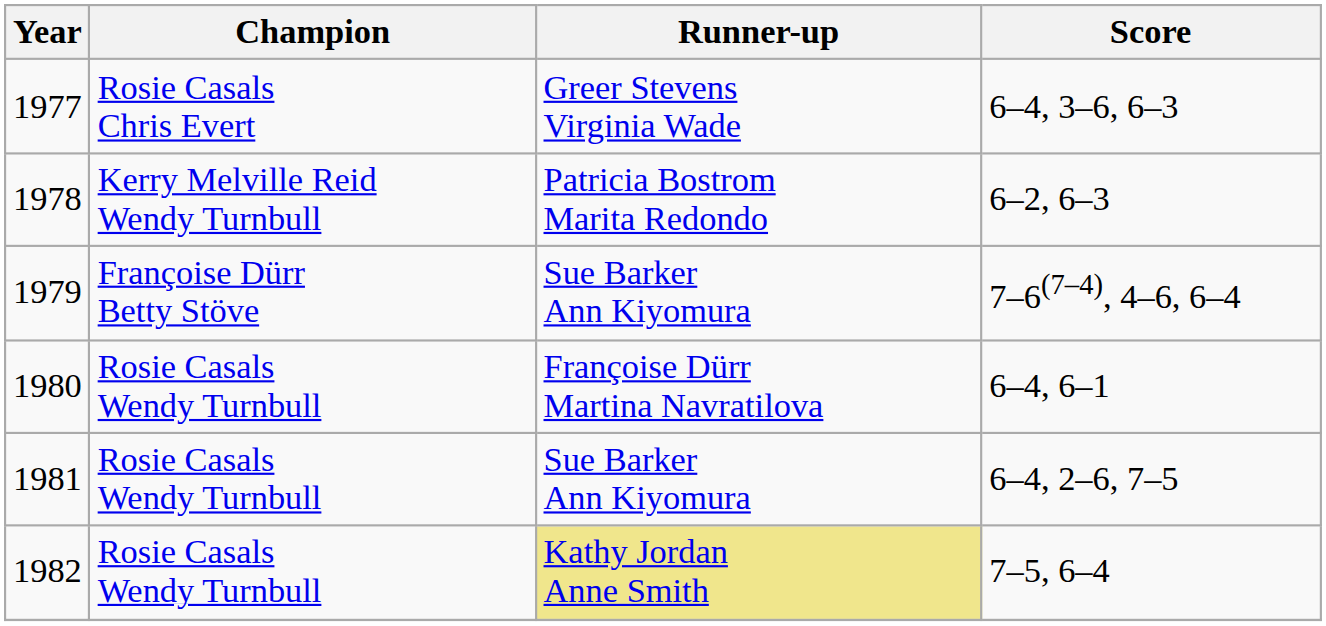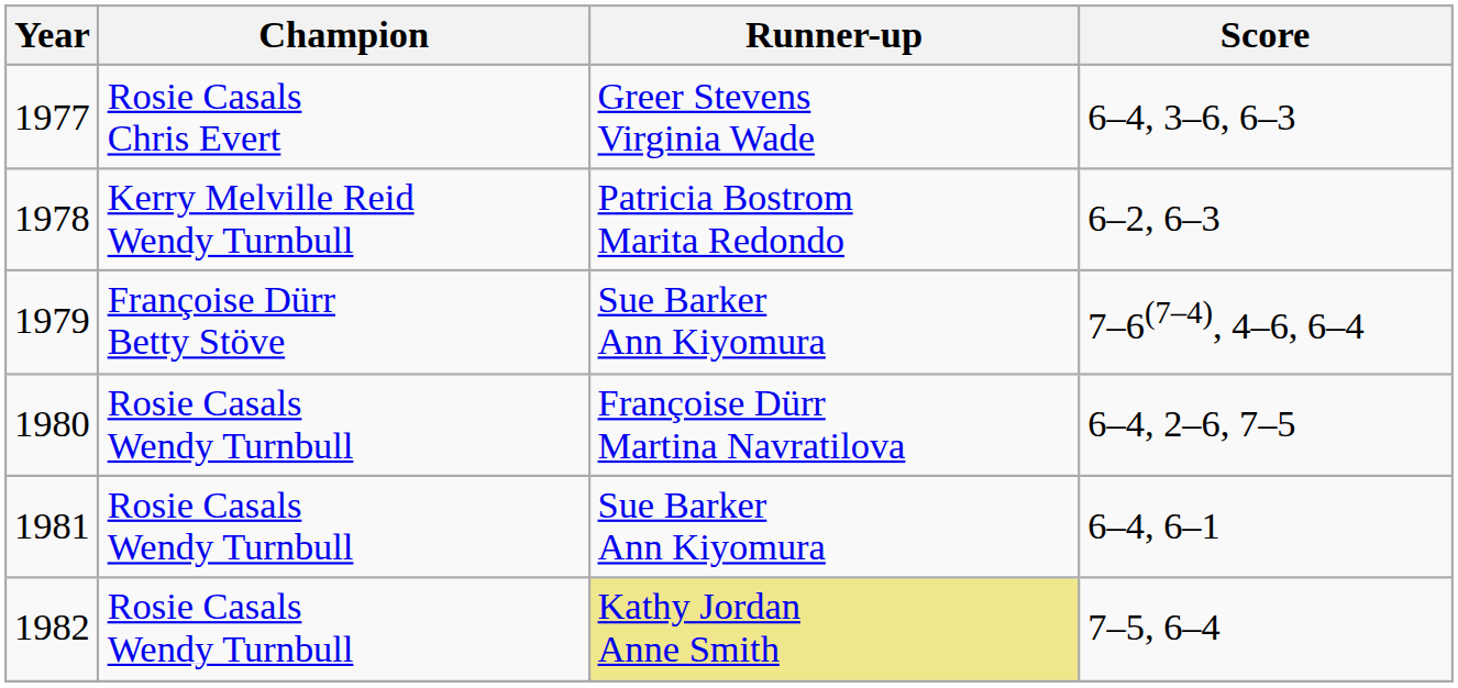1980 | Score: 6–4, 6–1 -> 6–4, 2–6, 7–5
1981 | Score: 6–4, 2–6, 7–5 -> 6–4, 6–1
